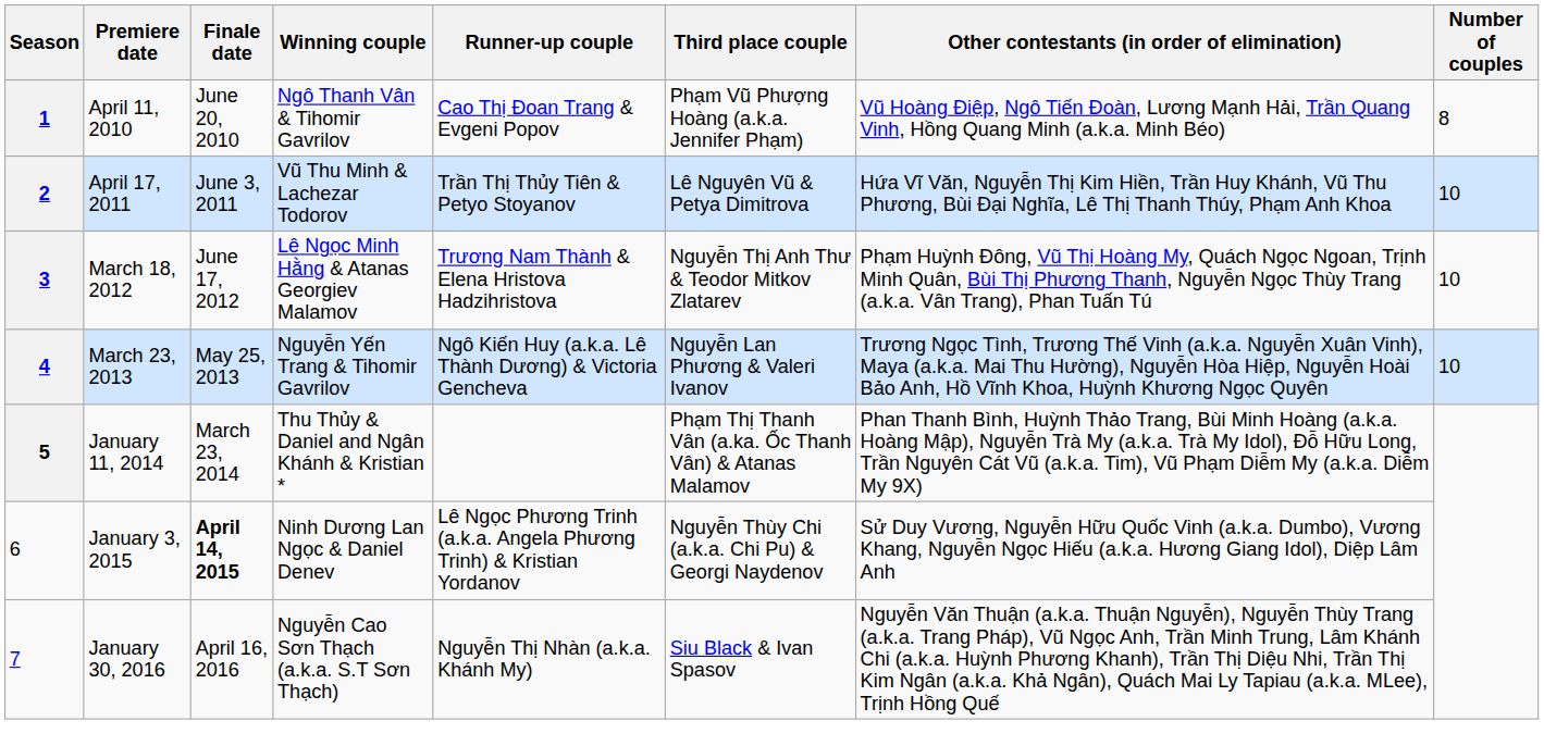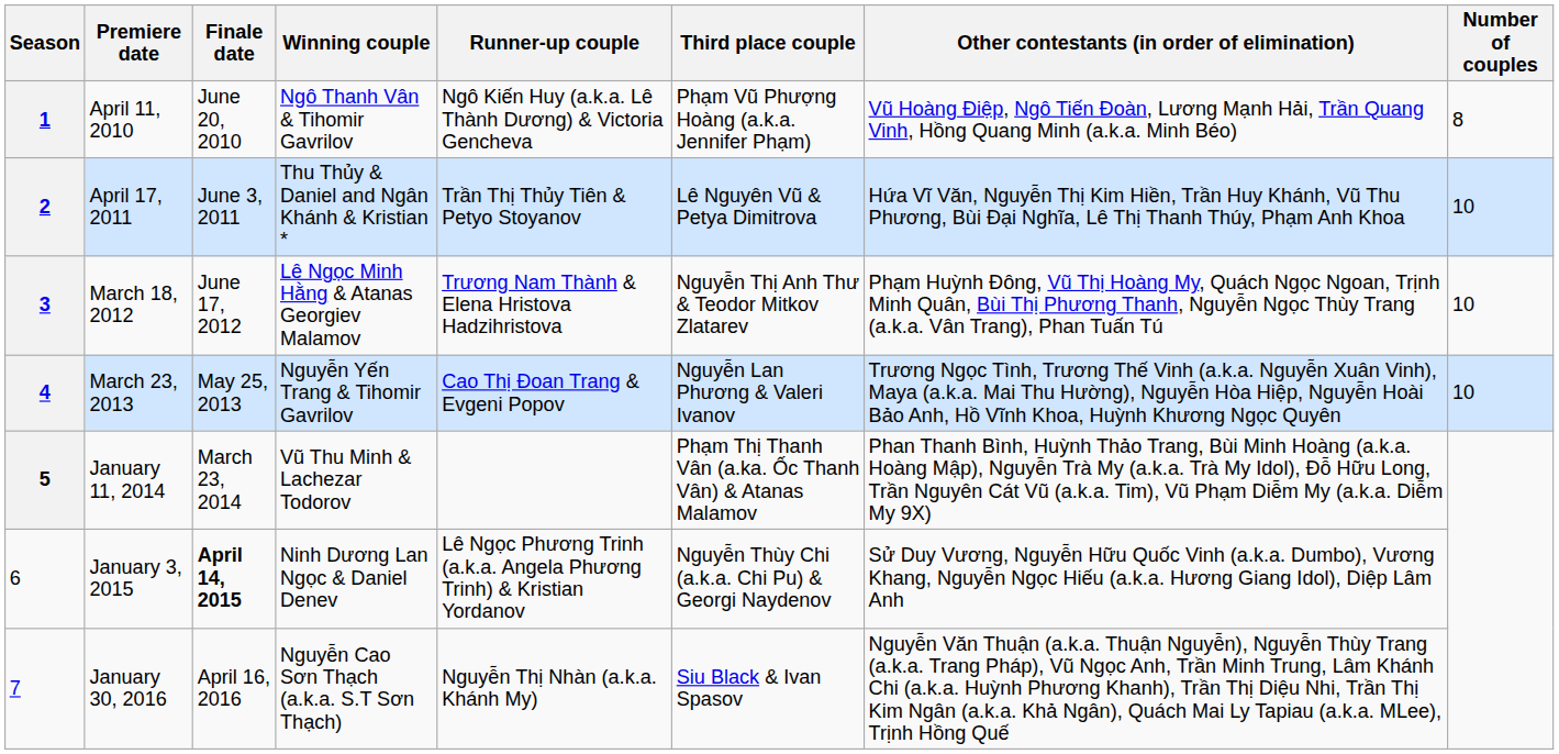April 11, 2010 | Runner-up couple: Cao Thị Đoan Trang & Evgeni Popov -> Ngô Kiến Huy (a.k.a. Lê Thành Dương) & Victoria Gencheva
April 17, 2011 | Winning couple: Vũ Thu Minh & Lachezar Todorov -> Thu Thủy & Daniel and Ngân Khánh & Kristian *
March 23, 2013 | Runner-up couple: Ngô Kiến Huy (a.k.a. Lê Thành Dương) & Victoria Gencheva -> Cao Thị Đoan Trang & Evgeni Popov
January 11, 2014 | Winning couple: Thu Thủy & Daniel and Ngân Khánh & Kristian * -> Vũ Thu Minh & Lachezar Todorov
